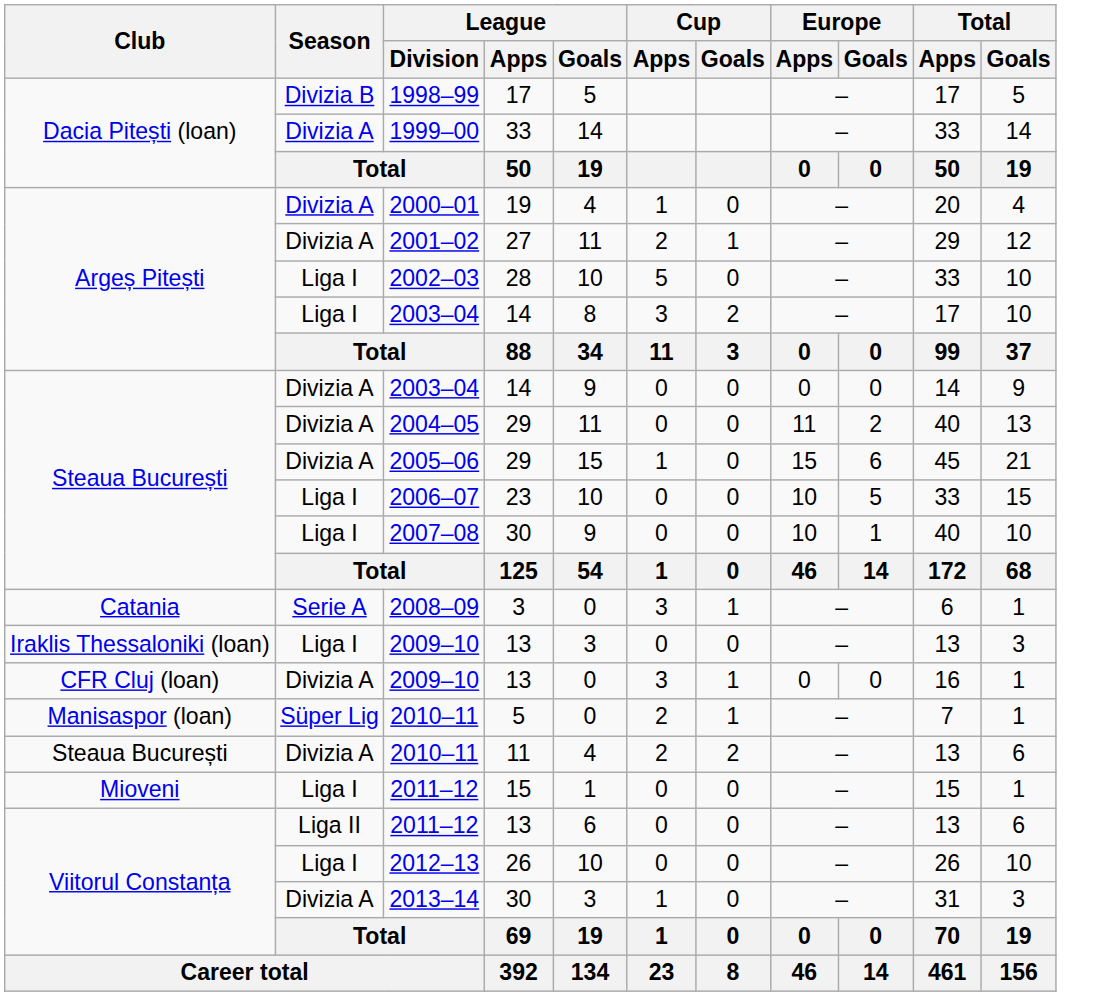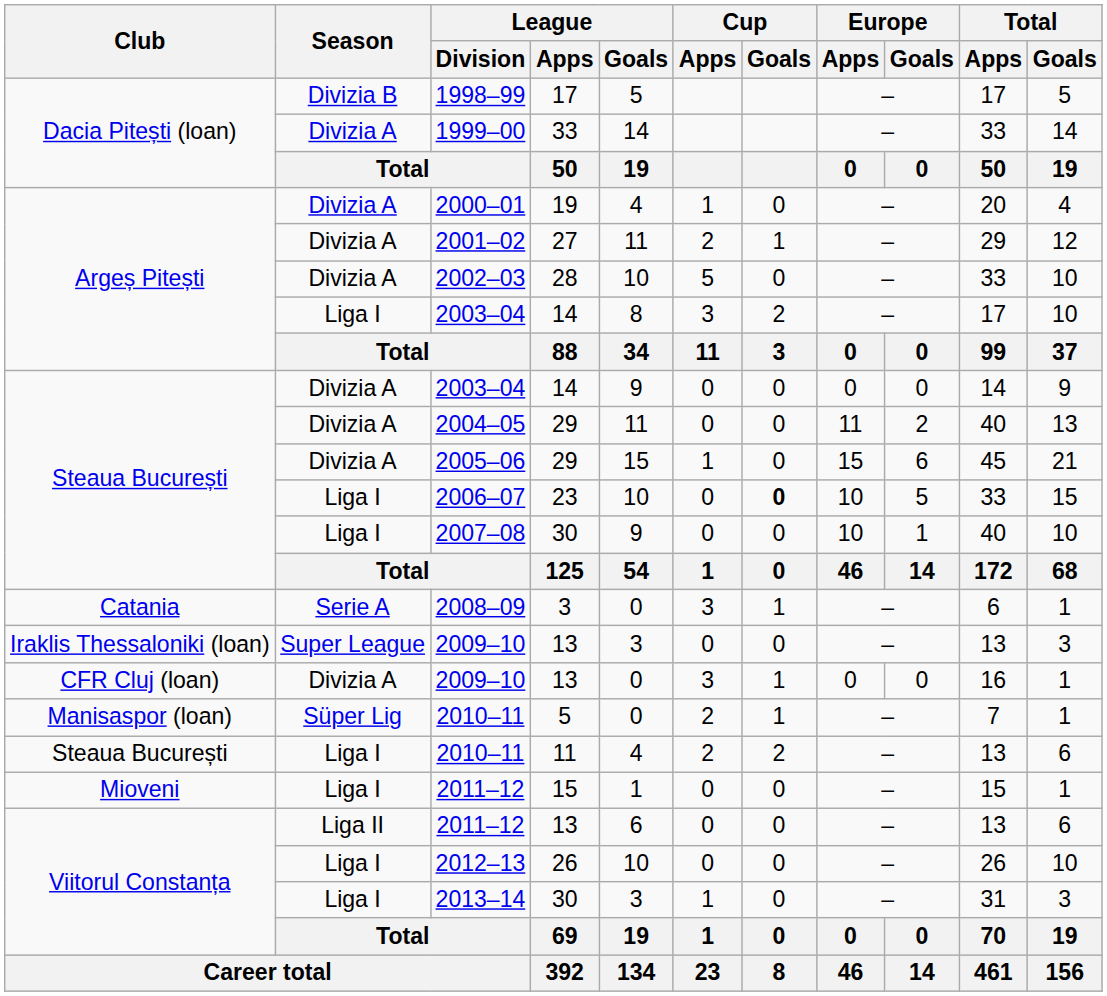2002–03 | Season: Liga I -> Divizia A
2006–07 | Cup / Goals: normal -> bold
Iraklis Thessaloniki (loan) / 2009–10 | Season: Liga I -> Super League
Steaua București / 2010–11 | Season: Divizia A -> Liga I
2013–14 | Season: Divizia A -> Liga I
